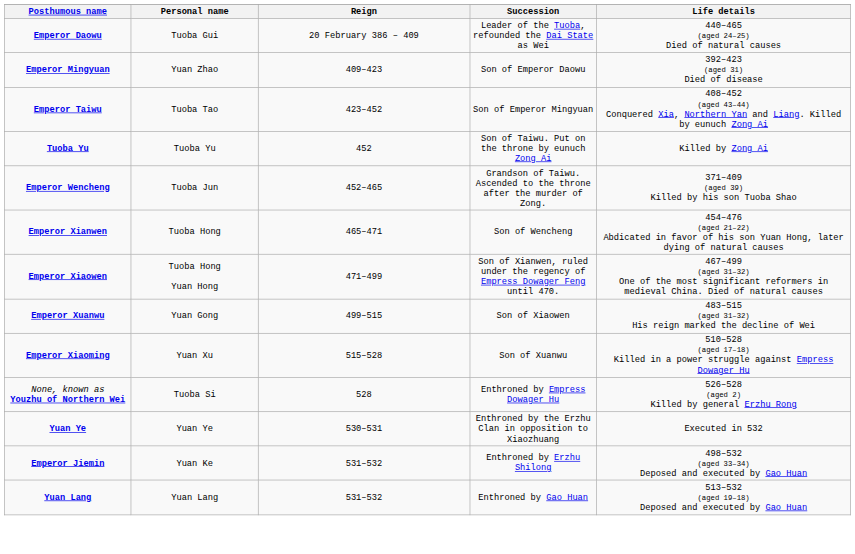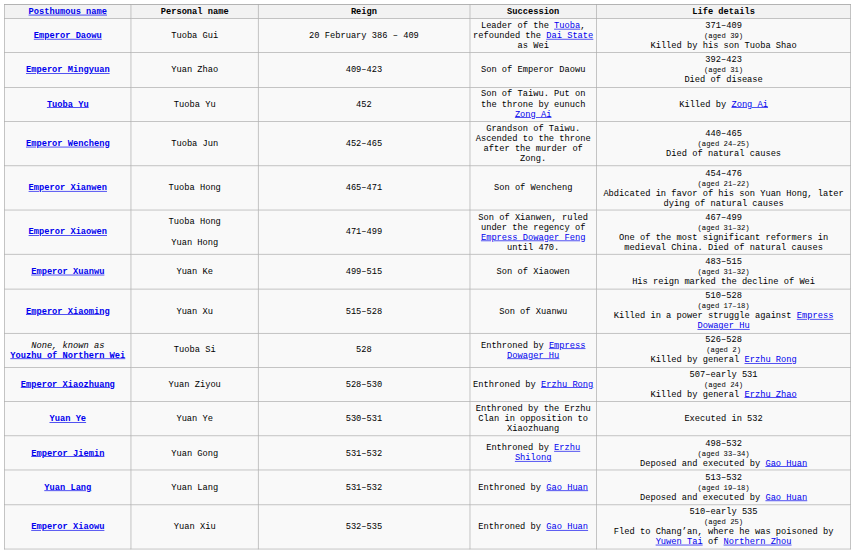Emperor Daowu | Life details: 440–465 (aged 24–25) Died of natural causes -> 371–409 (aged 39) Killed by his son Tuoba Shao
- row: Emperor Taiwu | Tuoba Tao | 423–452 | Son of Emperor Mingyuan | 408–452 (aged 43–44) Conquered Xia, Northern Yan and Liang. Killed by eunuch Zong Ai
Emperor Wencheng | Life details: 371–409 (aged 39) Killed by his son Tuoba Shao -> 440–465 (aged 24–25) Died of natural causes
Emperor Xuanwu | Personal name: Yuan Gong -> Yuan Ke
+ row: Emperor Xiaozhuang | Yuan Ziyou | 528–530 | Enthroned by Erzhu Rong | 507–early 531 (aged 24) Killed by general Erzhu Zhao
Emperor Jiemin | Personal name: Yuan Ke -> Yuan Gong
+ row: Emperor Xiaowu | Yuan Xiu | 532–535 | Enthroned by Gao Huan | 510–early 535 (aged 25) Fled to Chang’an, where he was poisoned by Yuwen Tai of Northern Zhou
